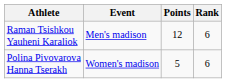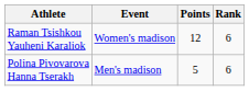Raman Tsishkou Yauheni Karaliok | Event: Men's madison -> Women's madison
Polina Pivovarova Hanna Tserakh | Event: Women's madison -> Men's madison
